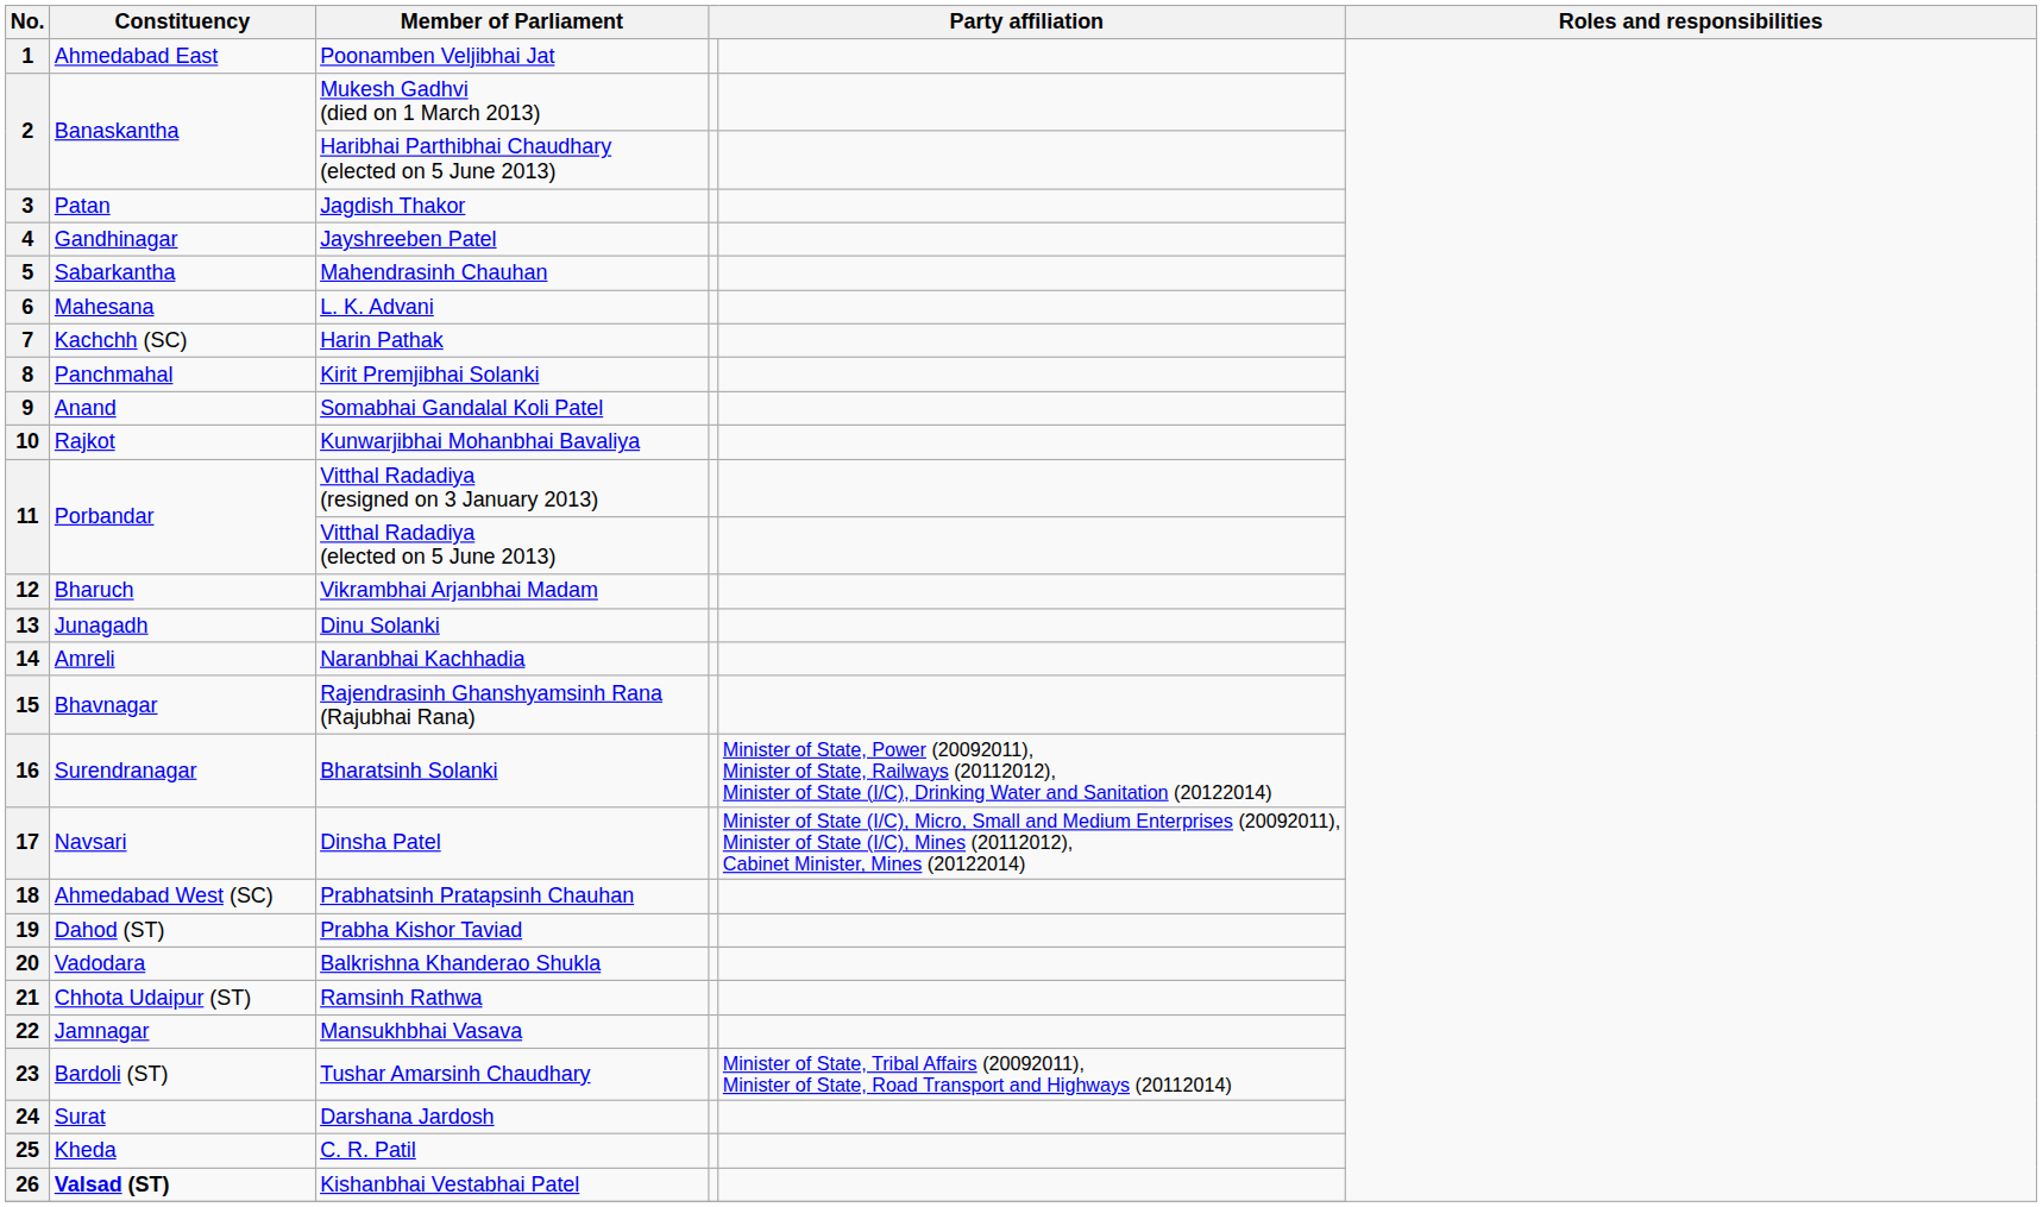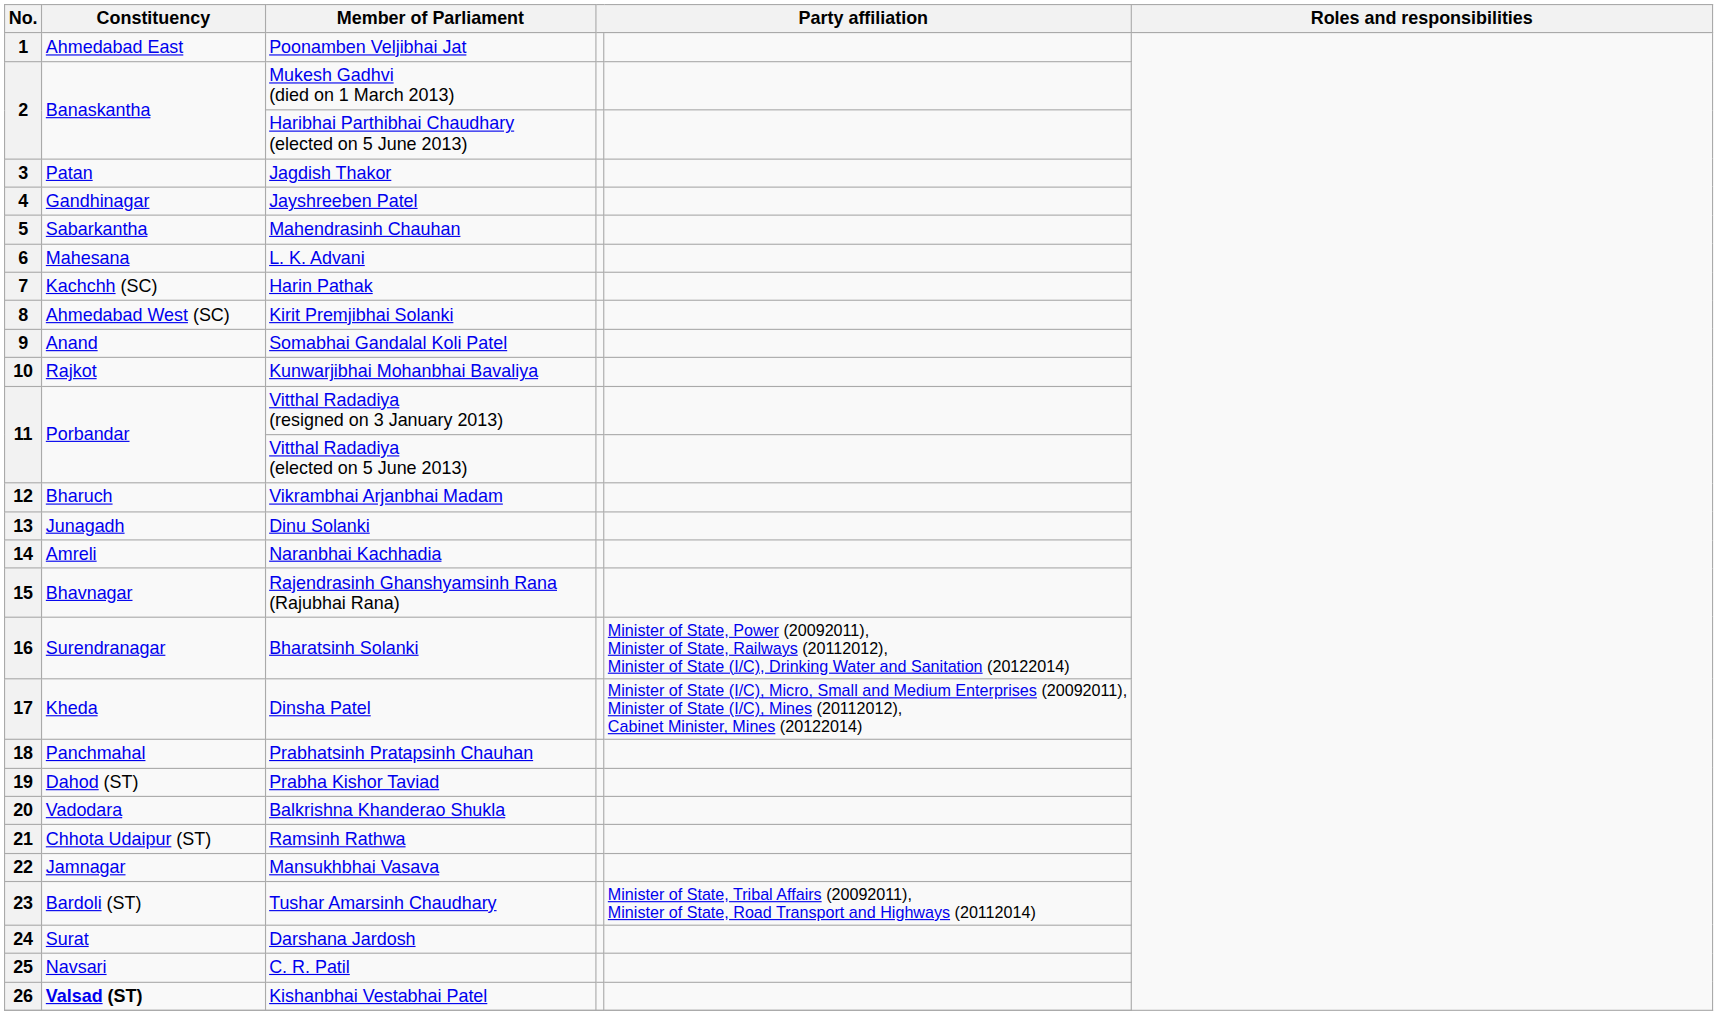8 | Constituency: Panchmahal -> Ahmedabad West (SC)
17 | Constituency: Navsari -> Kheda
18 | Constituency: Ahmedabad West (SC) -> Panchmahal
25 | Constituency: Kheda -> Navsari
